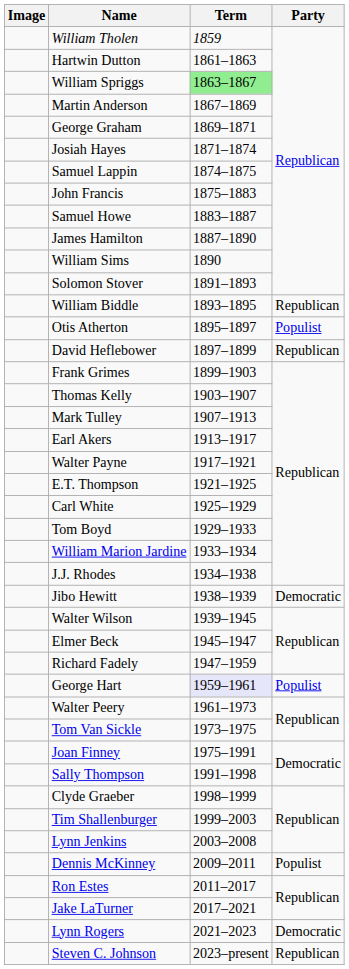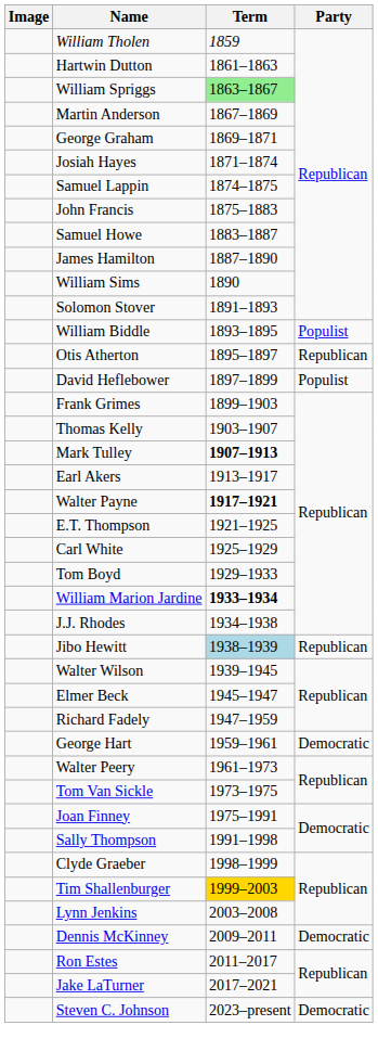William Biddle | Party: Republican -> Populist
Otis Atherton | Party: Populist -> Republican
David Heflebower | Party: Republican -> Populist
Mark Tulley | Term: normal -> bold
Walter Payne | Term: normal -> bold
William Marion Jardine | Term: normal -> bold
Jibo Hewitt | Term: no background -> lightblue background
Jibo Hewitt | Party: Democratic -> Republican
George Hart | Term: lavender background -> no background
George Hart | Party: Populist -> Democratic
Tim Shallenburger | Term: no background -> gold background
Dennis McKinney | Party: Populist -> Democratic
- row: Lynn Rogers | 2021–2023 | Democratic
Steven C. Johnson | Party: Republican -> Democratic
